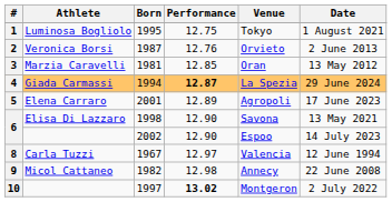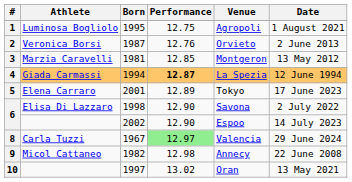1 | Venue: Tokyo -> Agropoli
3 | Venue: Oran -> Montgeron
4 | Date: 29 June 2024 -> 12 June 1994
5 | Venue: Agropoli -> Tokyo
6 / Elisa Di Lazzaro | Date: 13 May 2021 -> 2 July 2022
8 | Performance: no background -> lightgreen background
8 | Date: 12 June 1994 -> 29 June 2024
10 | Performance: bold -> normal
10 | Venue: Montgeron -> Oran
10 | Date: 2 July 2022 -> 13 May 2021
